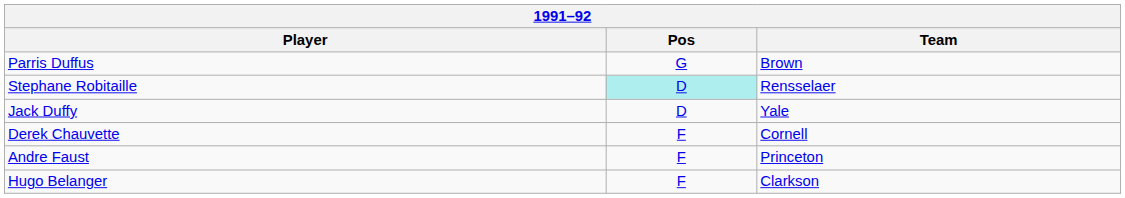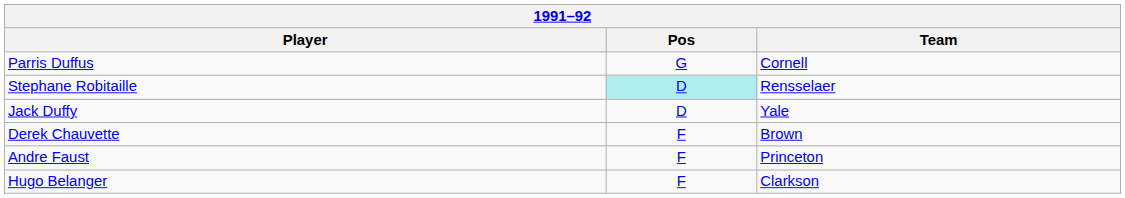Parris Duffus | Team: Brown -> Cornell
Derek Chauvette | Team: Cornell -> Brown
